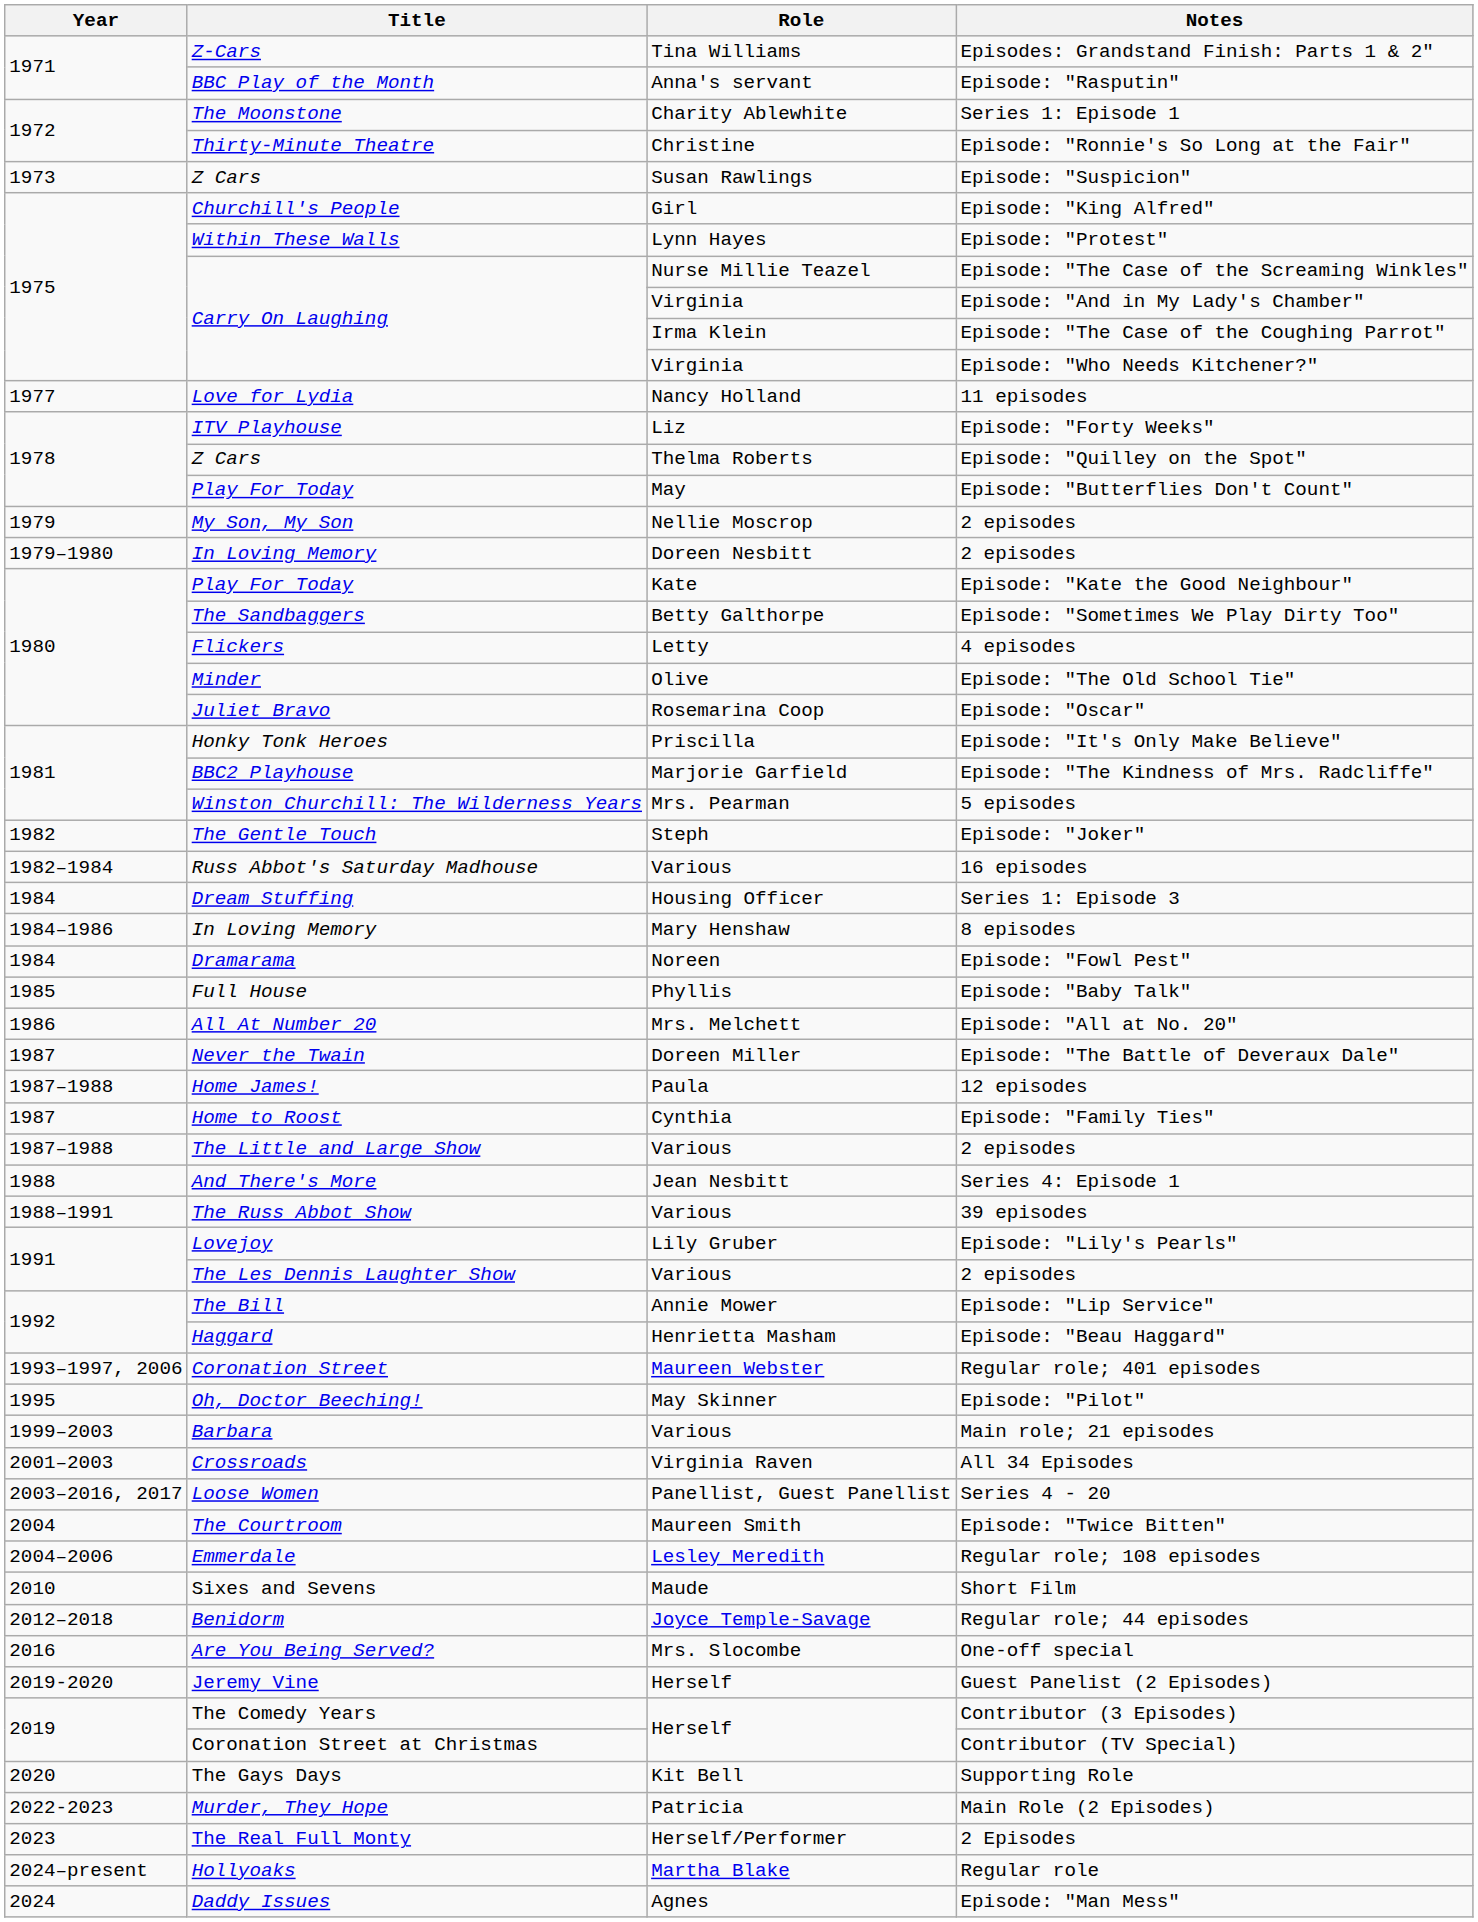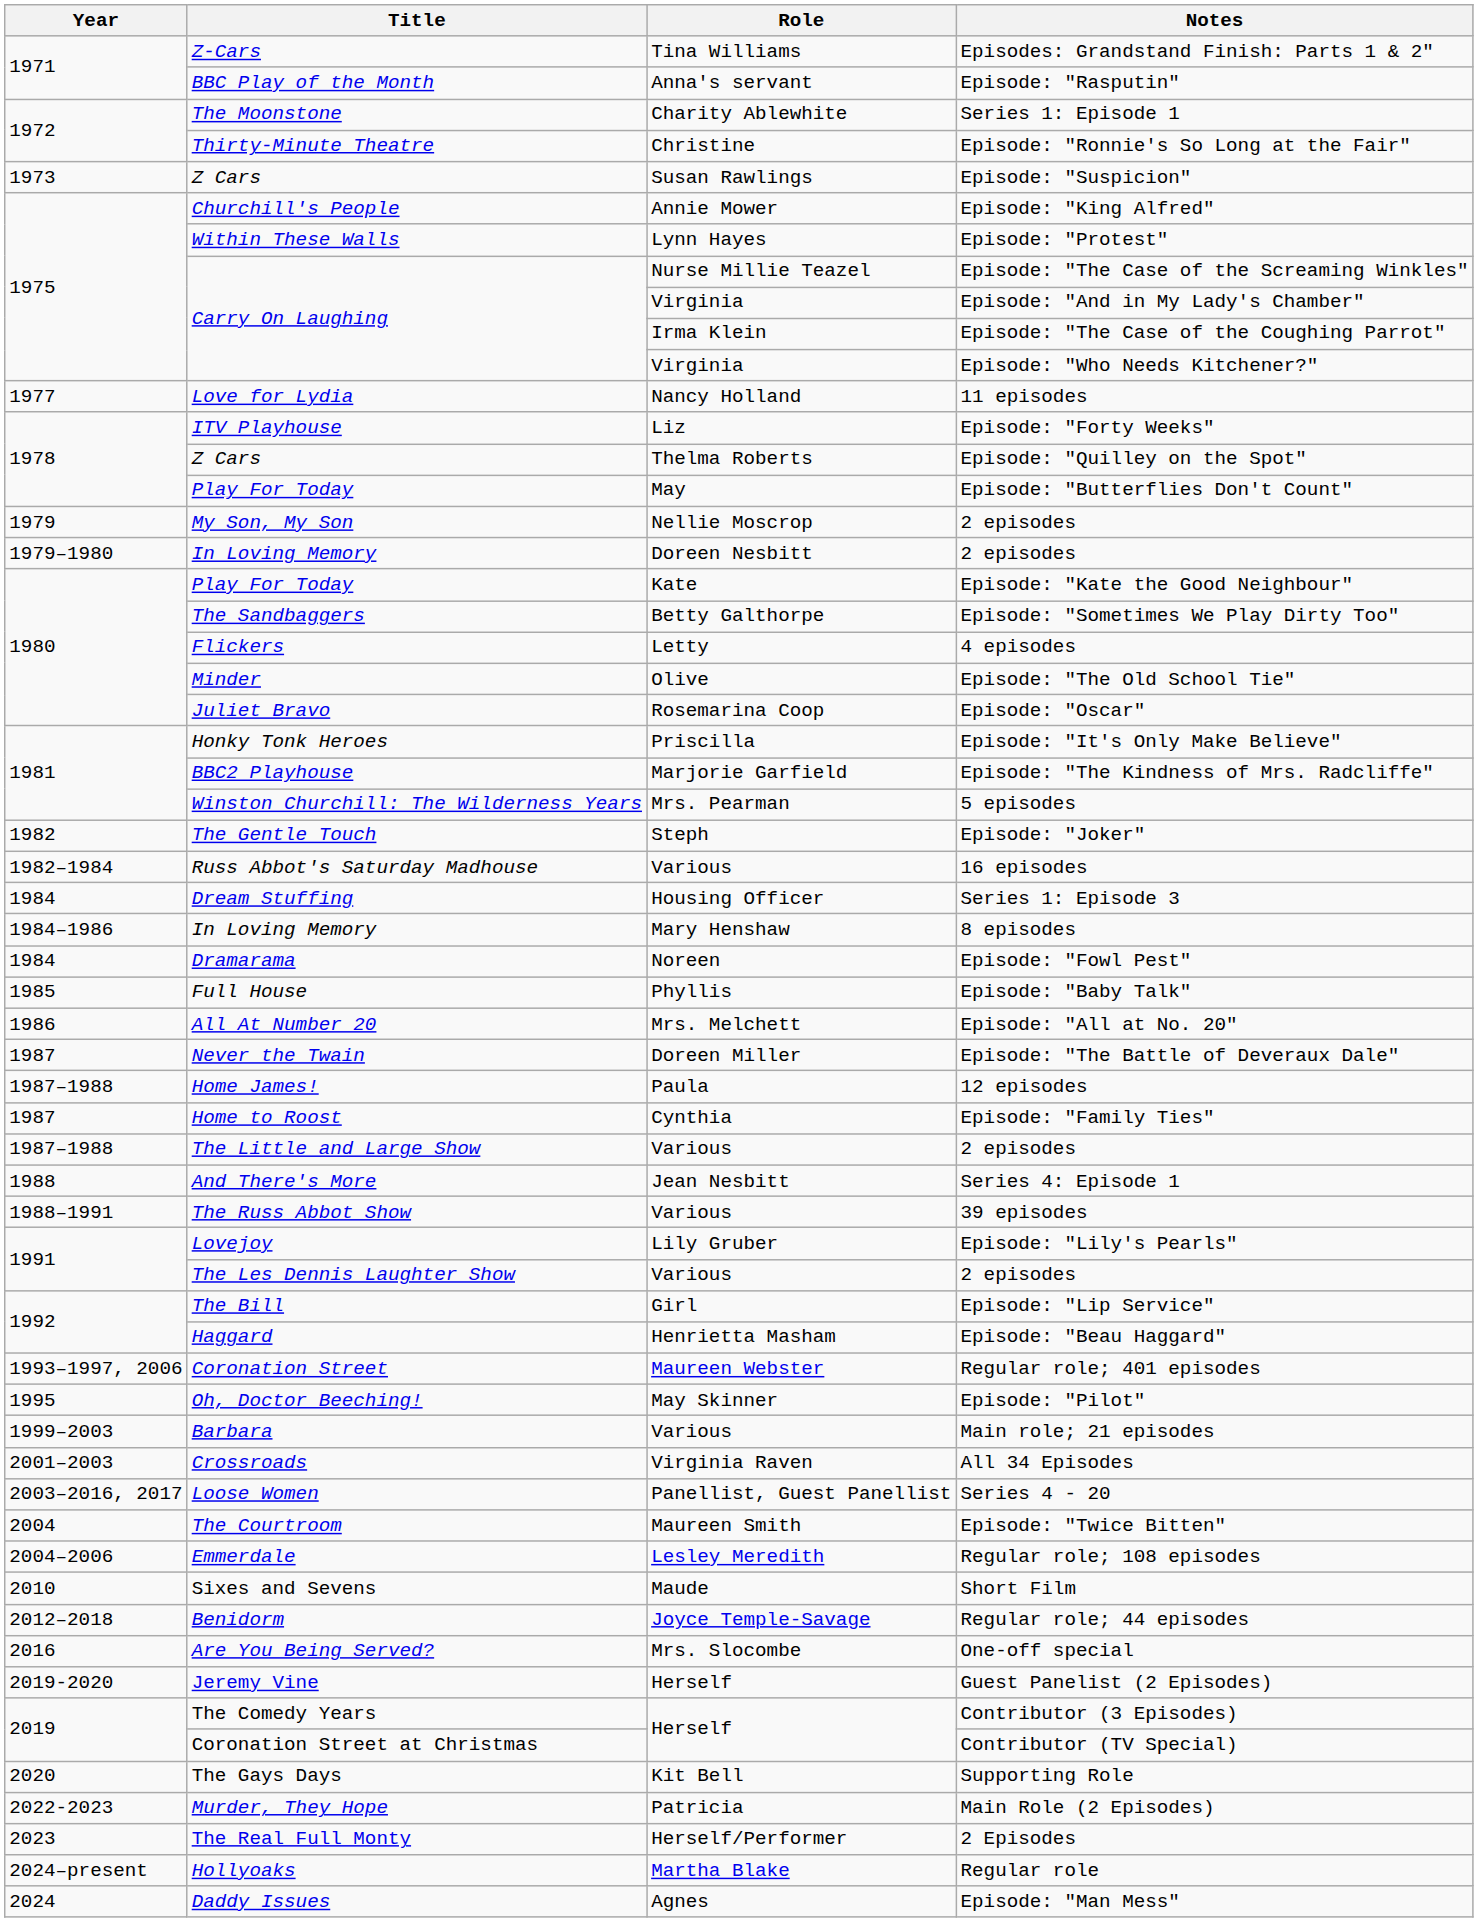Episode: "King Alfred" | Role: Girl -> Annie Mower
Episode: "Lip Service" | Role: Annie Mower -> Girl
